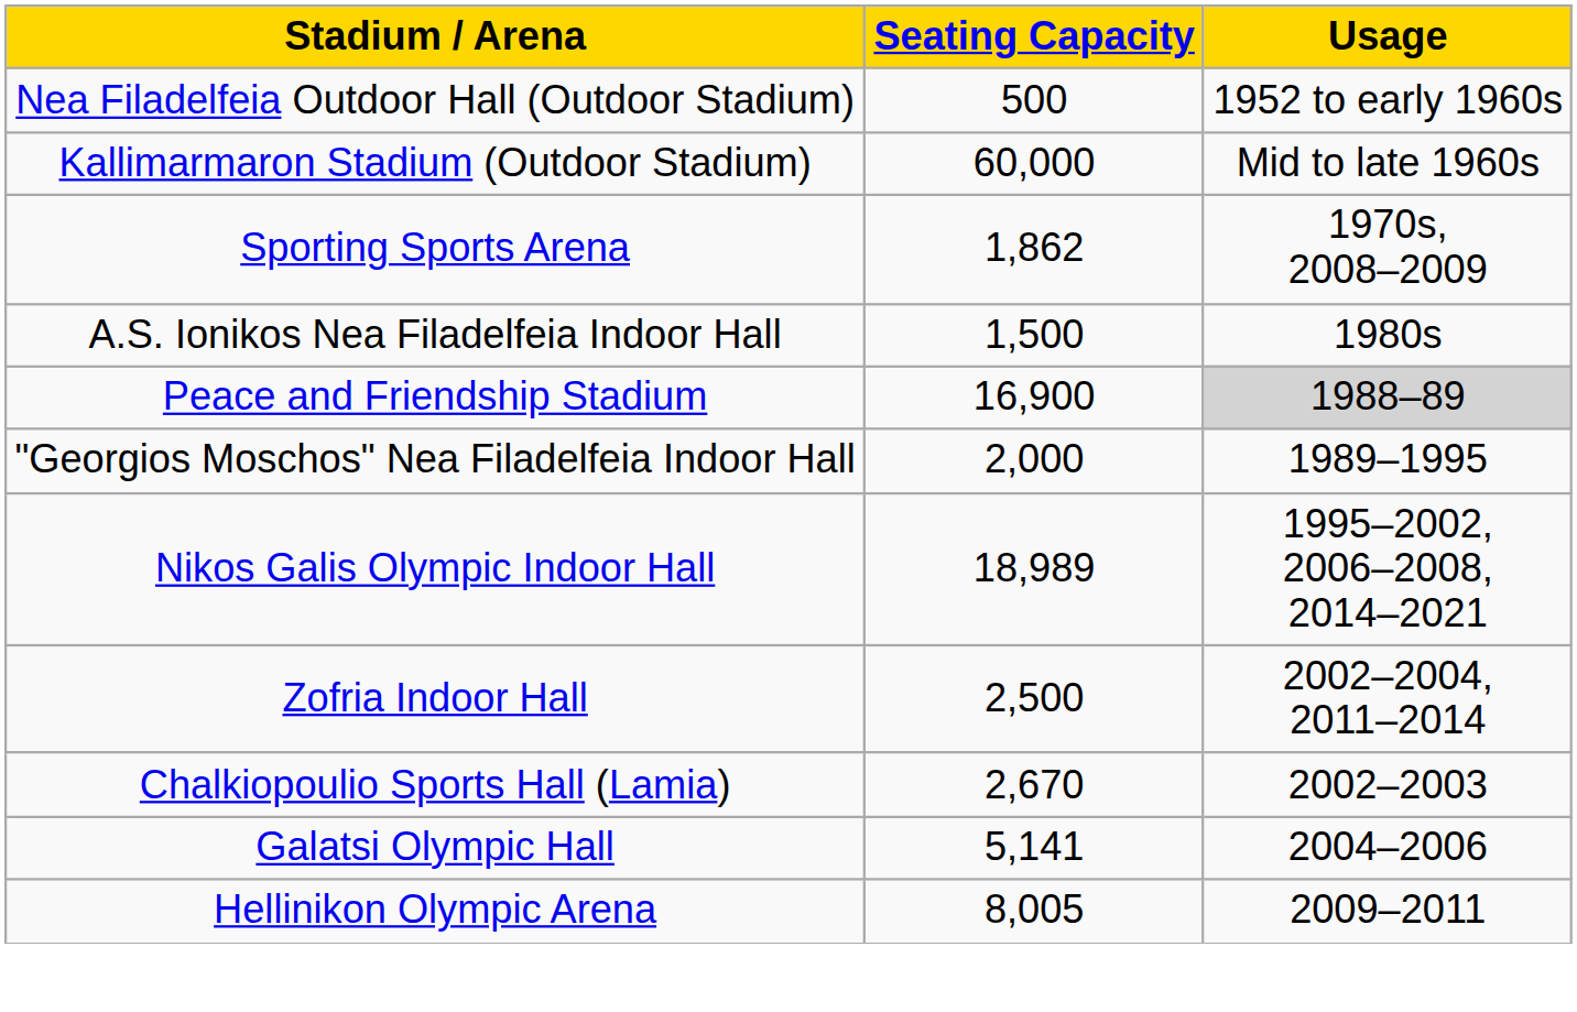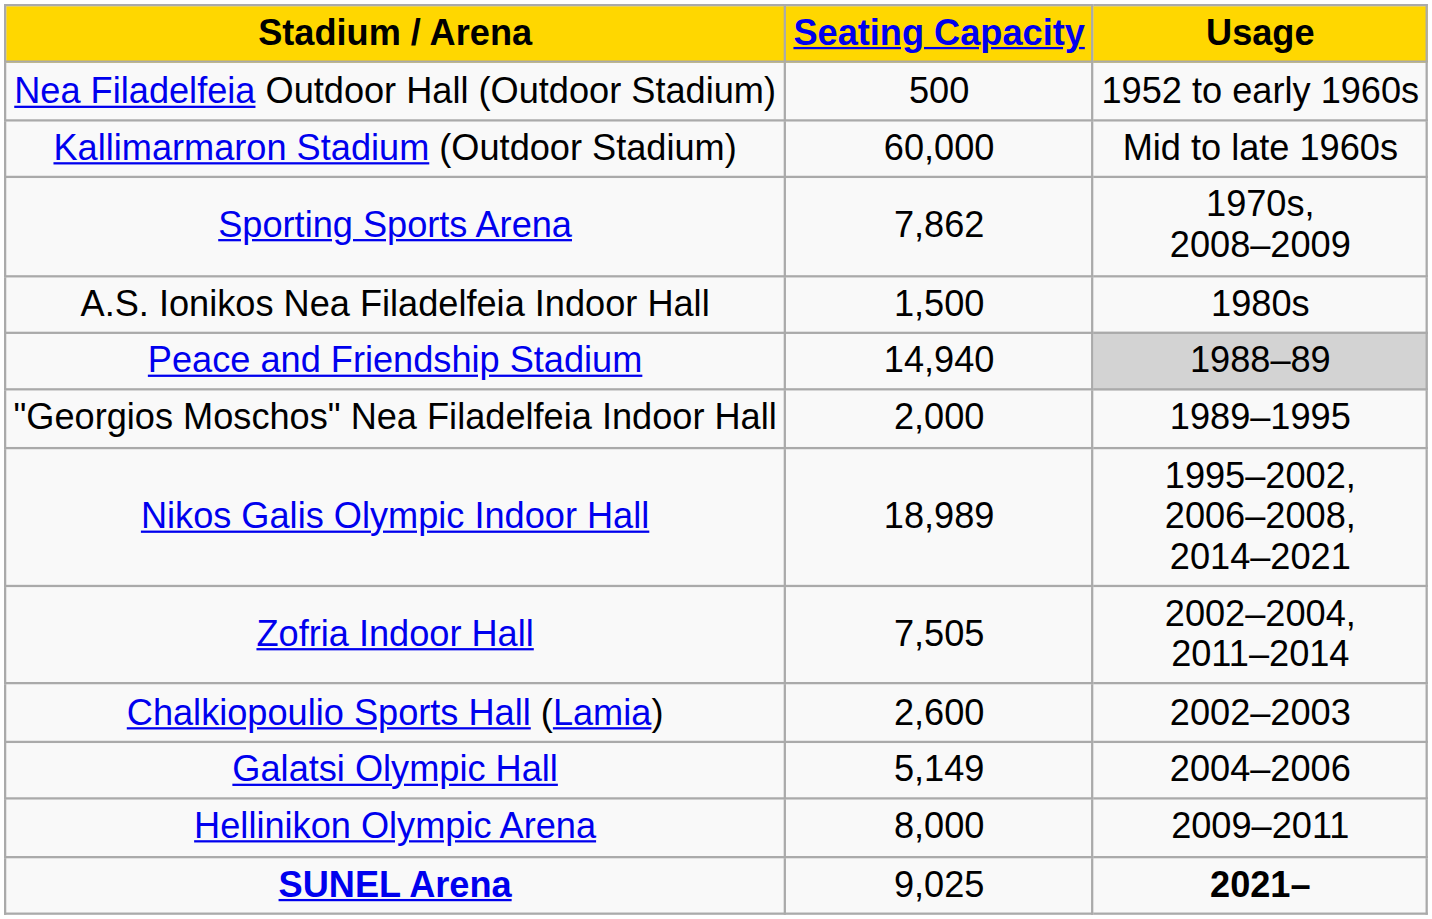Sporting Sports Arena | Seating Capacity: 1,862 -> 7,862
Peace and Friendship Stadium | Seating Capacity: 16,900 -> 14,940
Zofria Indoor Hall | Seating Capacity: 2,500 -> 7,505
Chalkiopoulio Sports Hall (Lamia) | Seating Capacity: 2,670 -> 2,600
Galatsi Olympic Hall | Seating Capacity: 5,141 -> 5,149
Hellinikon Olympic Arena | Seating Capacity: 8,005 -> 8,000
+ row: SUNEL Arena | 9,025 | 2021–
